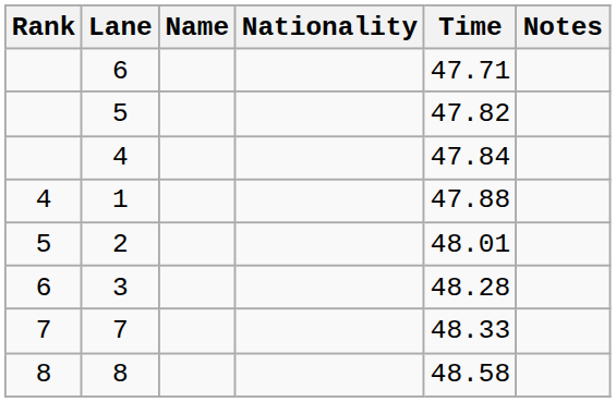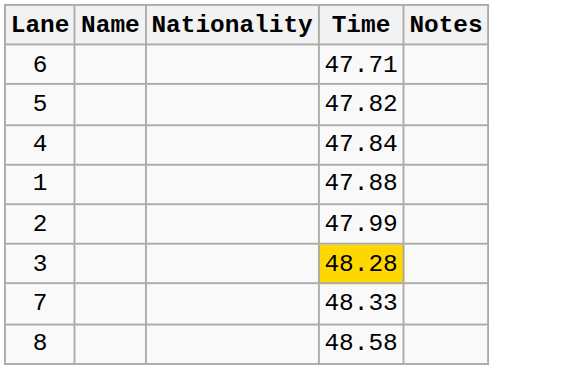- column: Rank | 4 | 5 | 6 | 7 | 8
2 | Time: 48.01 -> 47.99
3 | Time: no background -> gold background
